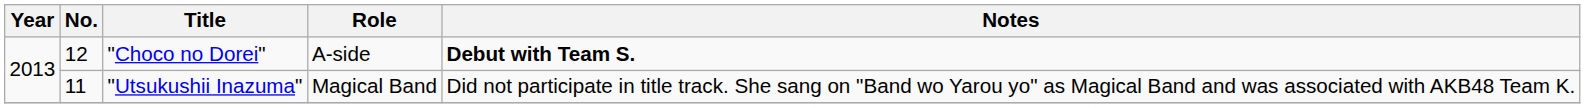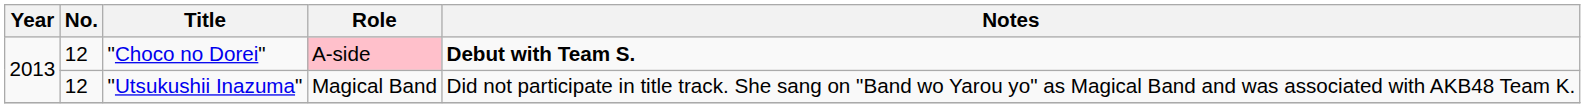"Choco no Dorei" | Role: no background -> pink background
"Utsukushii Inazuma" | No.: 11 -> 12
